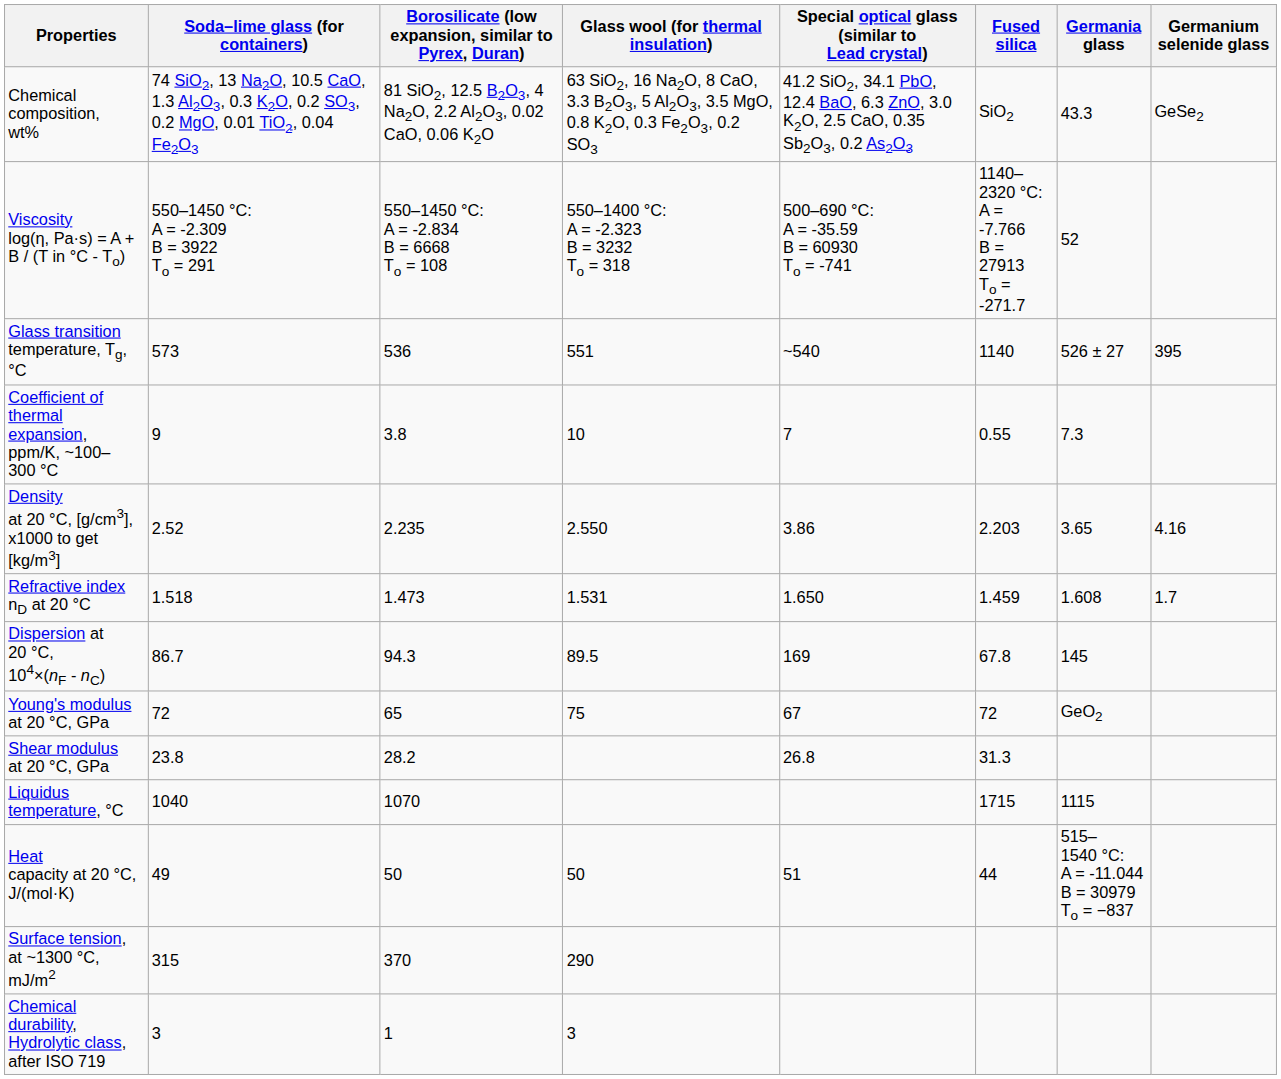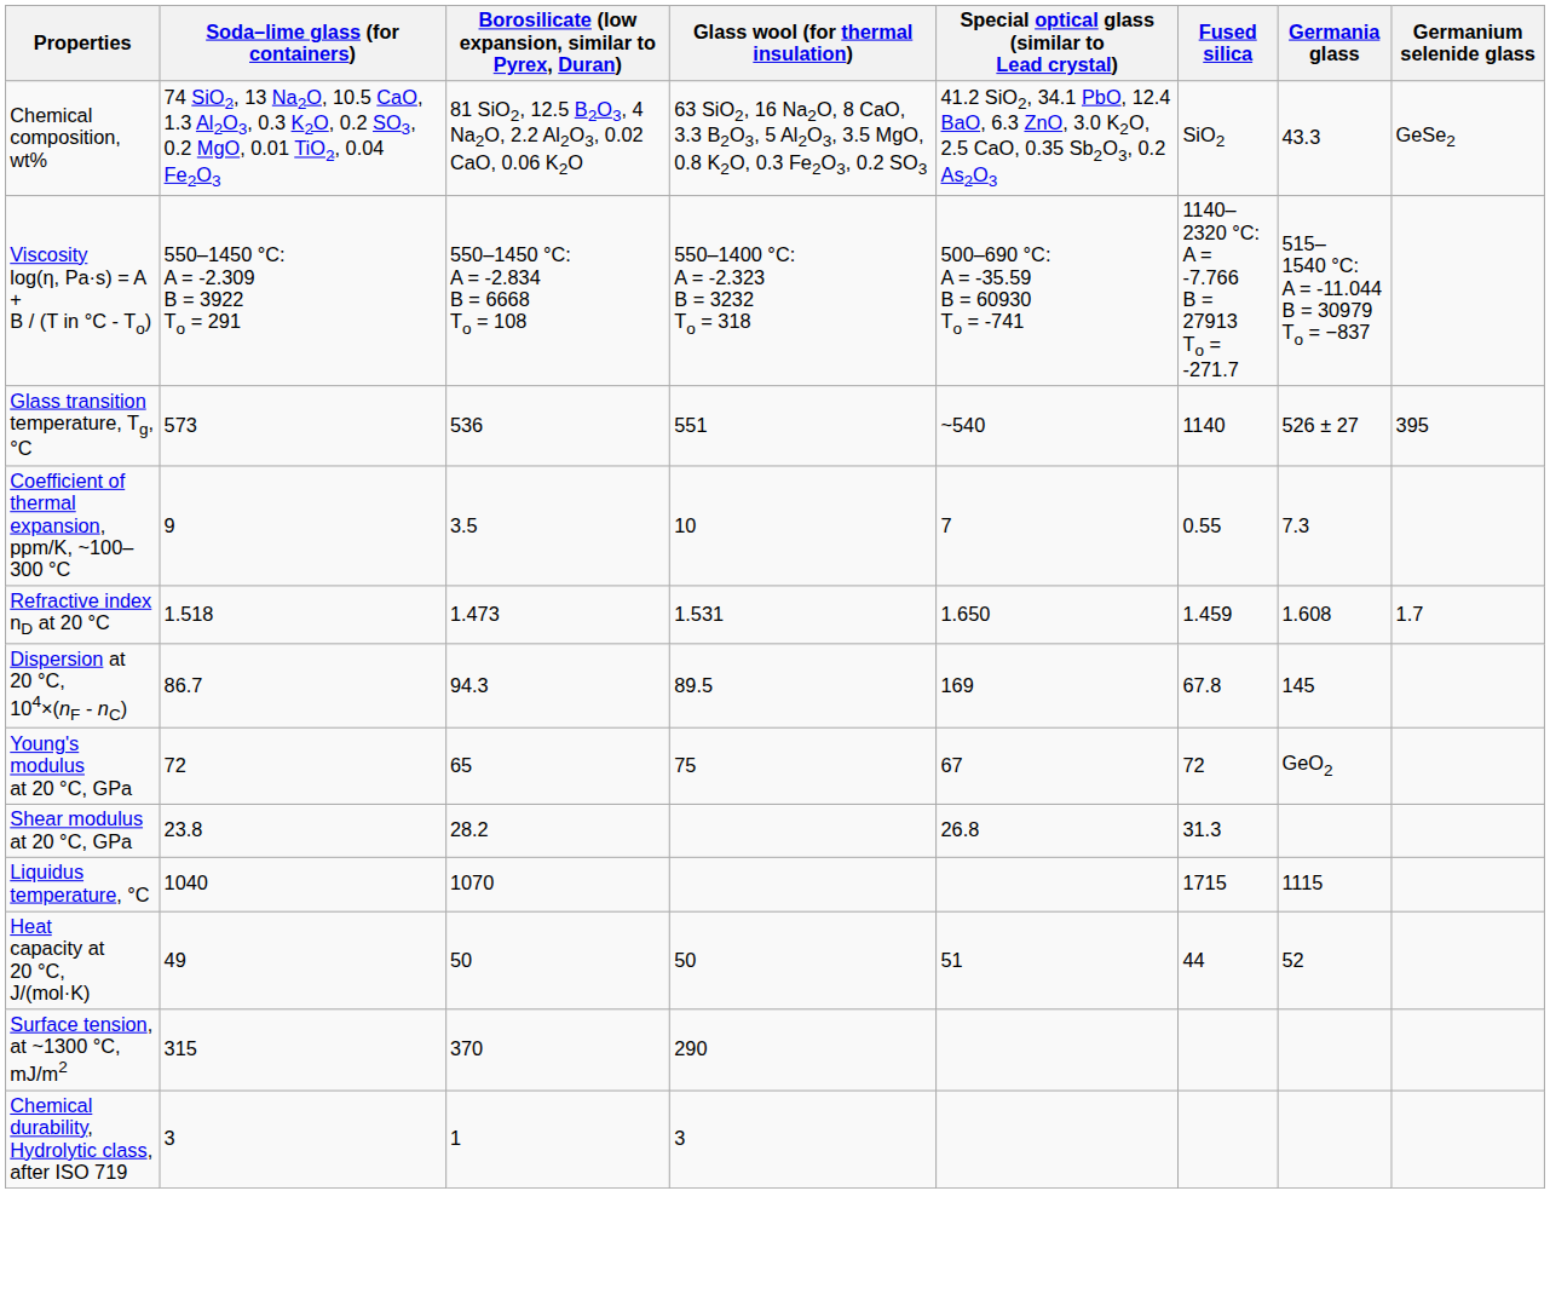Viscosity log(η, Pa·s) = A + B / (T in °C - To) | Germania glass: 52 -> 515–1540 °C: A = -11.044 B = 30979 To = −837
Coefficient of thermal expansion, ppm/K, ~100–300 °C | Borosilicate (low expansion, similar to Pyrex, Duran): 3.8 -> 3.5
- row: Density at 20 °C, [g/cm3], x1000 to get [kg/m3] | 2.52 | 2.235 | 2.550 | 3.86 | 2.203 | 3.65 | 4.16
Heat capacity at 20 °C, J/(mol·K) | Germania glass: 515–1540 °C: A = -11.044 B = 30979 To = −837 -> 52
